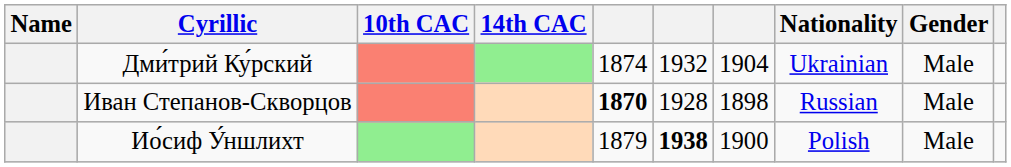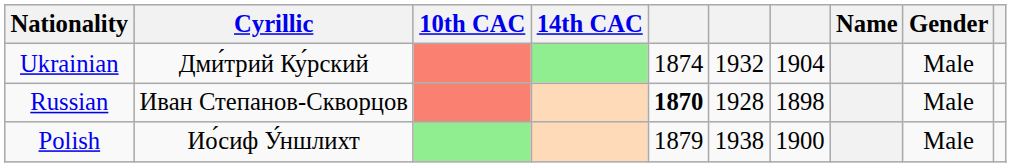columns swapped: Name <-> Nationality
Ио́сиф У́ншлихт | column 6: bold -> normal
